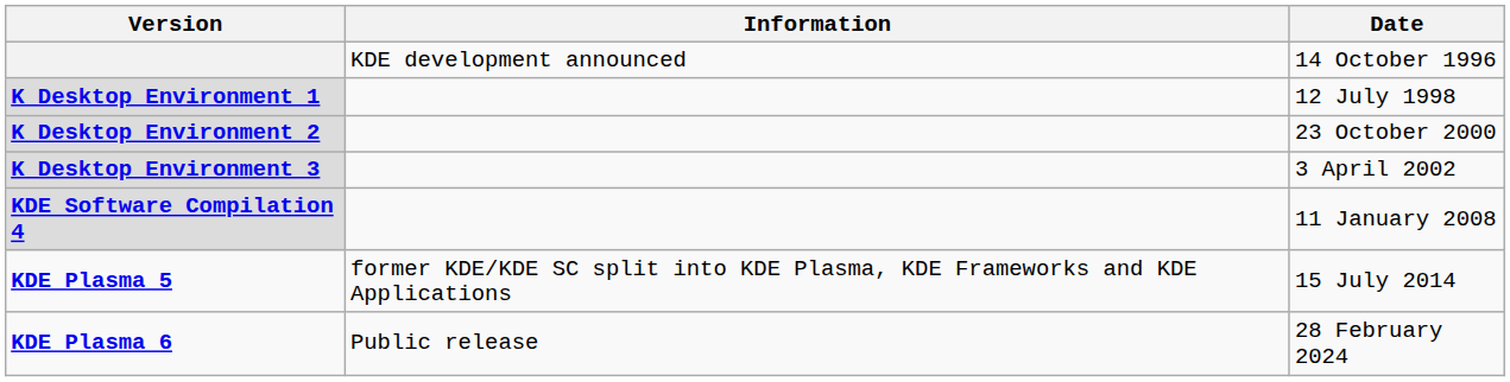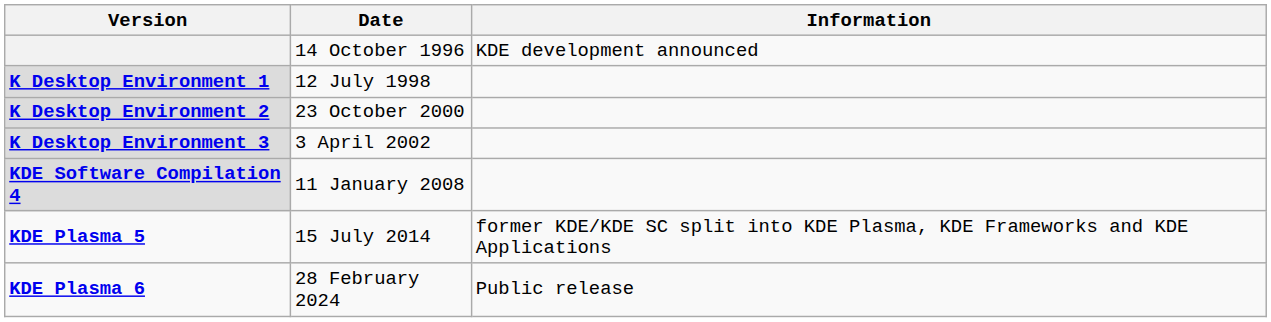columns swapped: Date <-> Information
